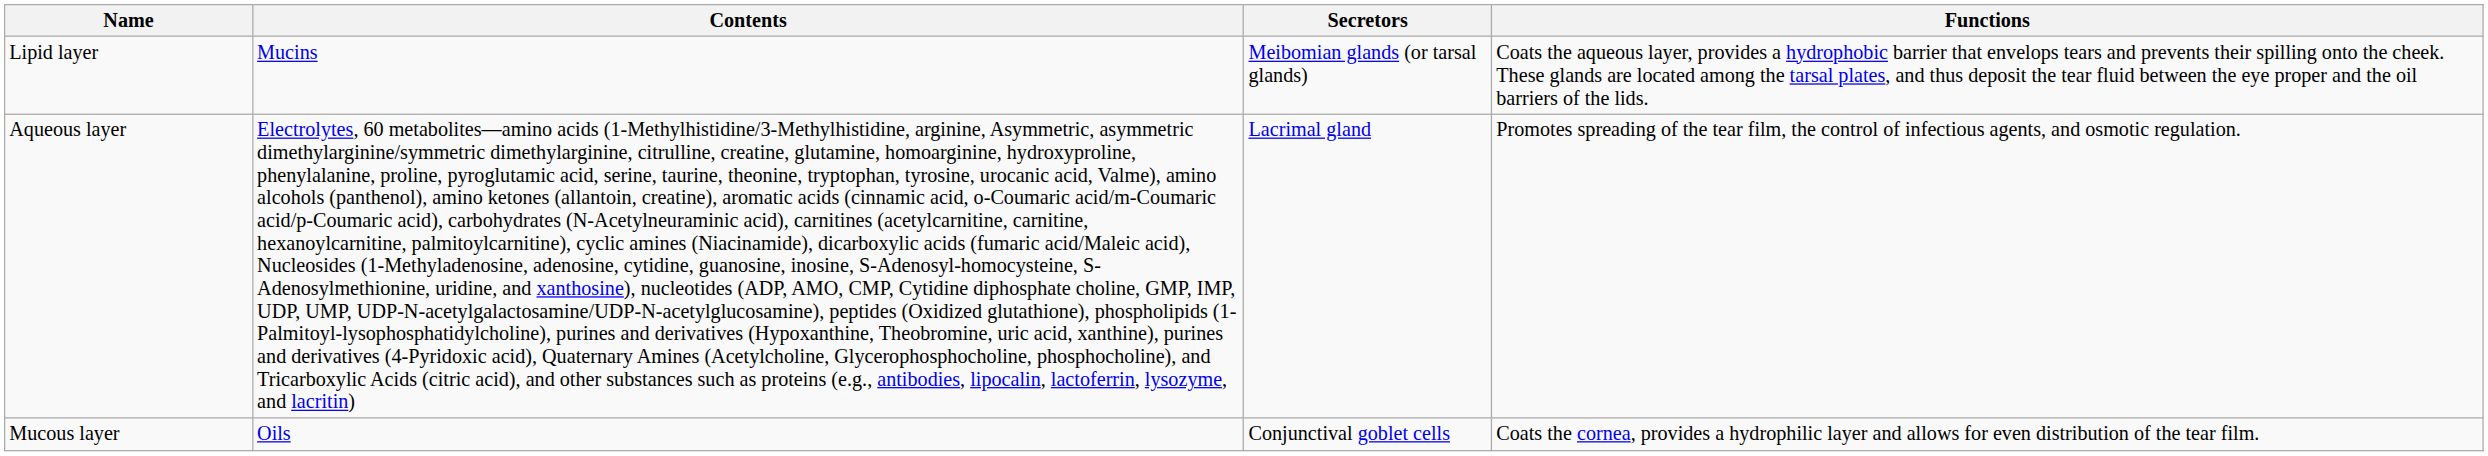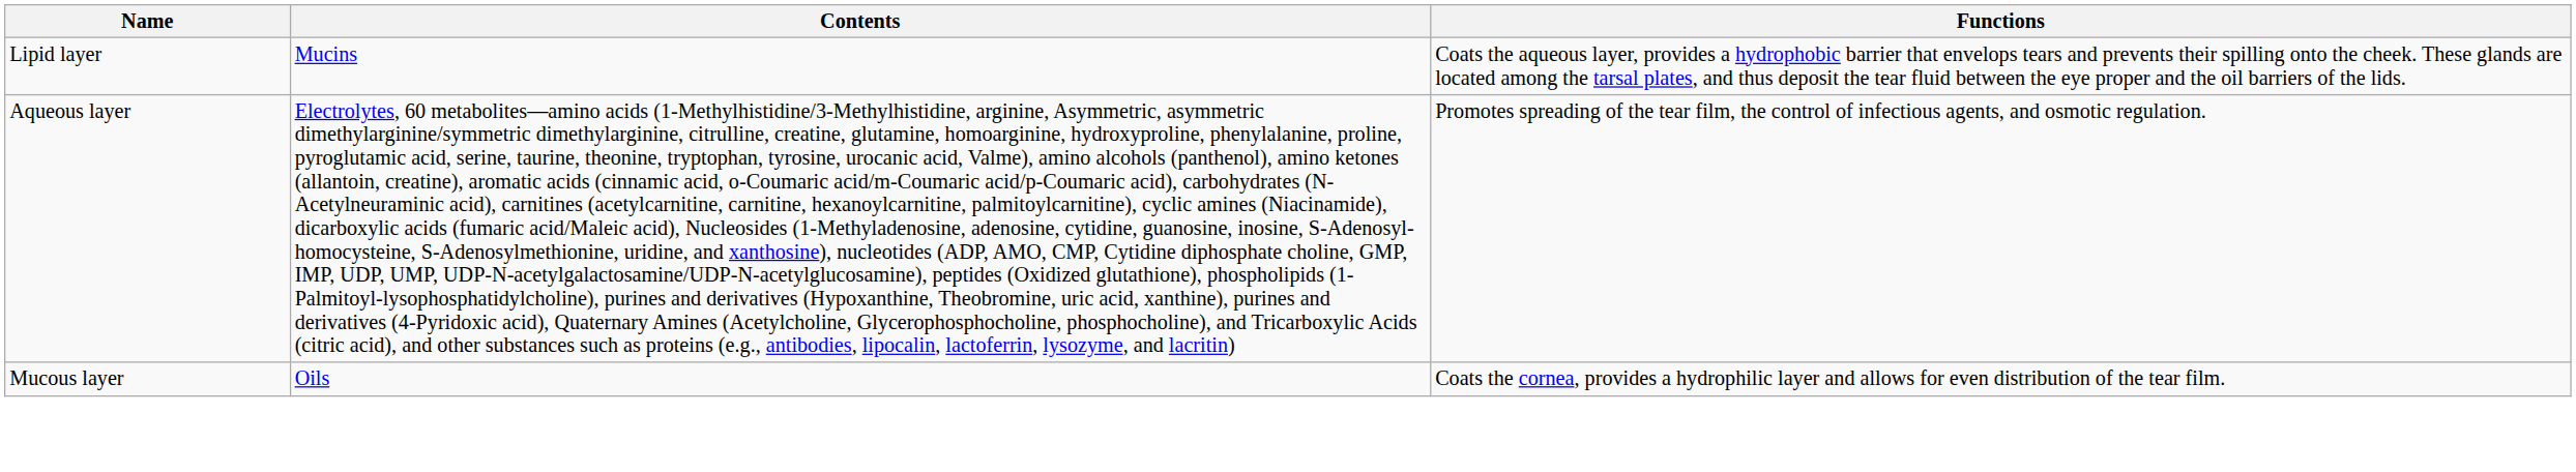- column: Secretors | Meibomian glands (or tarsal glands) | Lacrimal gland | Conjunctival goblet cells
